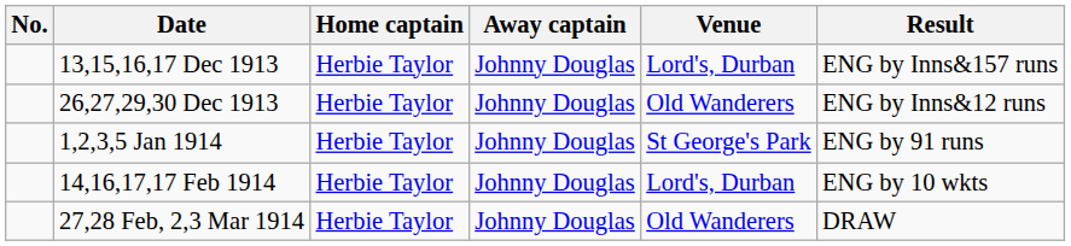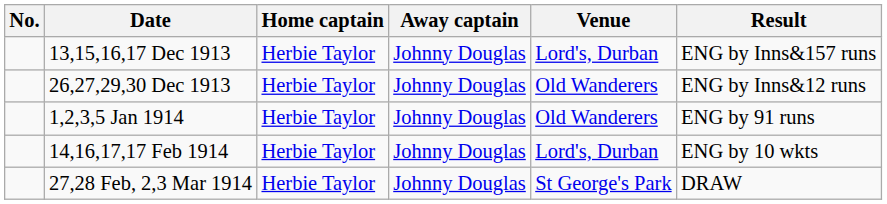1,2,3,5 Jan 1914 | Venue: St George's Park -> Old Wanderers
27,28 Feb, 2,3 Mar 1914 | Venue: Old Wanderers -> St George's Park
